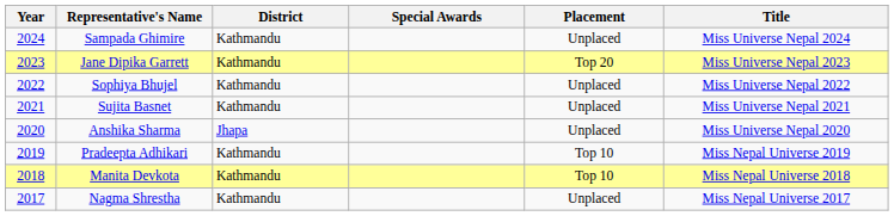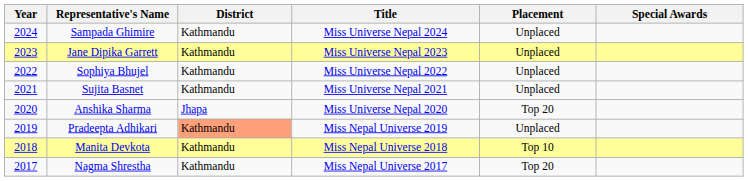columns swapped: Title <-> Special Awards
Jane Dipika Garrett | Placement: Top 20 -> Unplaced
Anshika Sharma | Placement: Unplaced -> Top 20
Pradeepta Adhikari | District: no background -> lightsalmon background
Pradeepta Adhikari | Placement: Top 10 -> Unplaced
Nagma Shrestha | Placement: Unplaced -> Top 20
